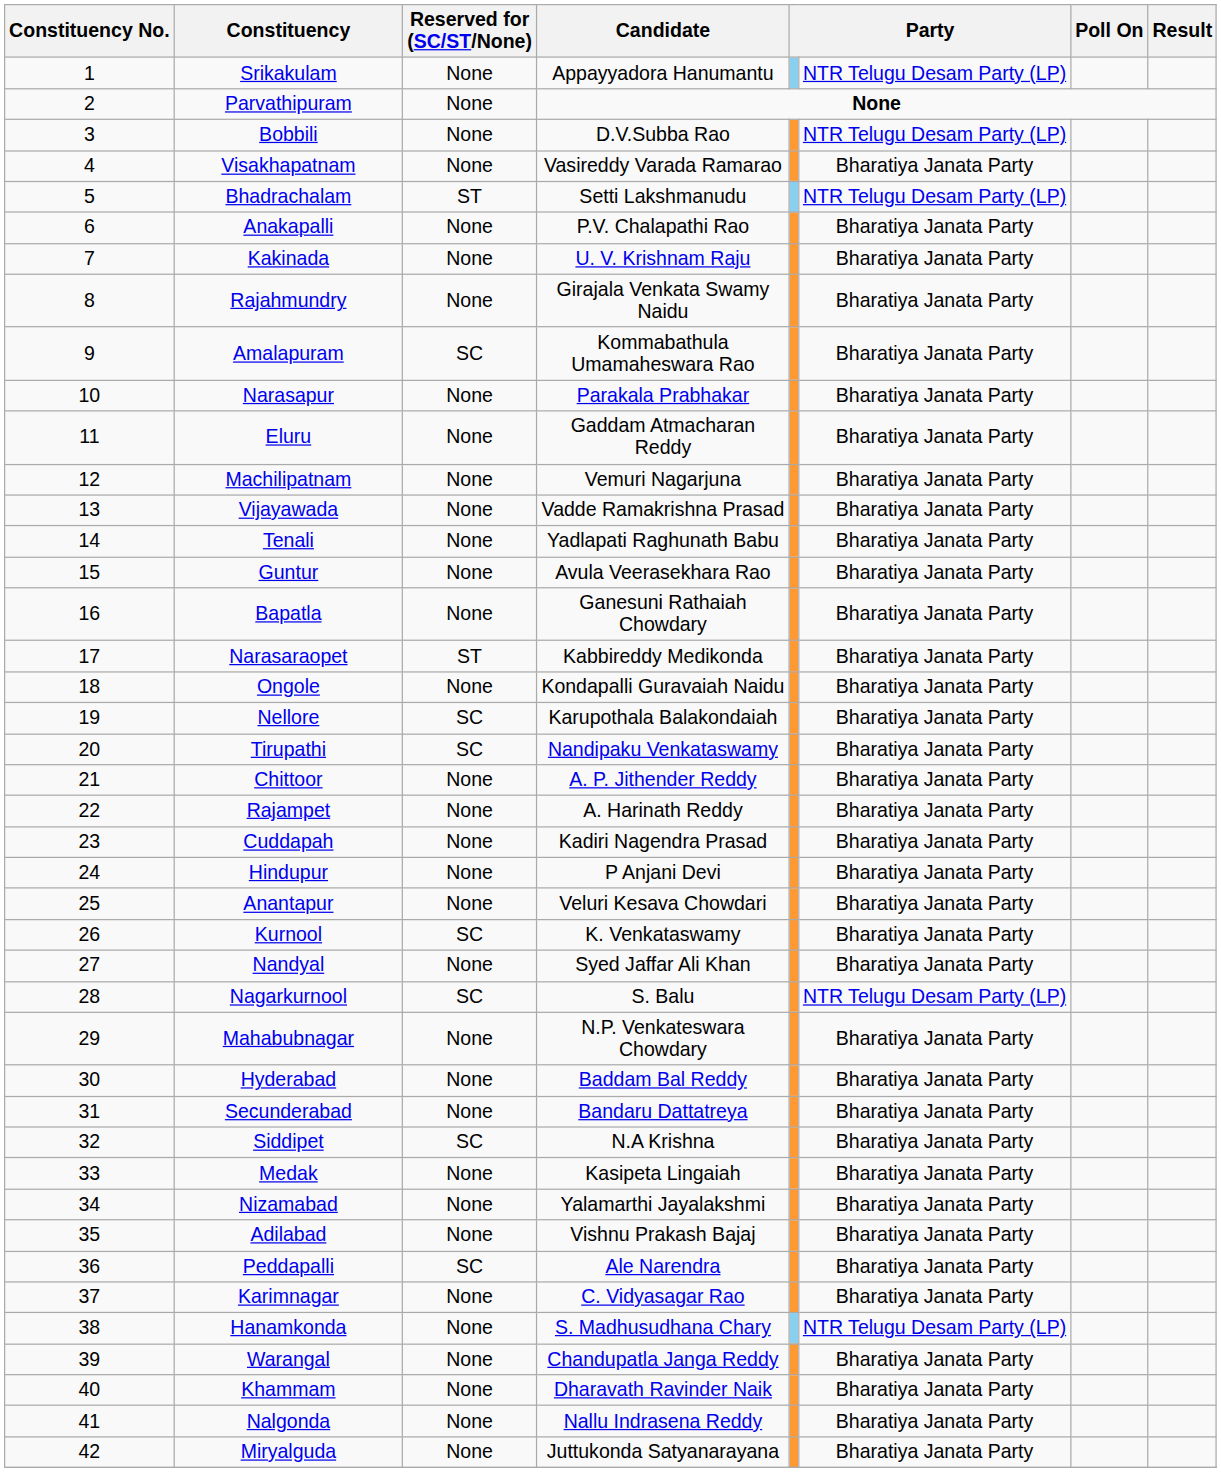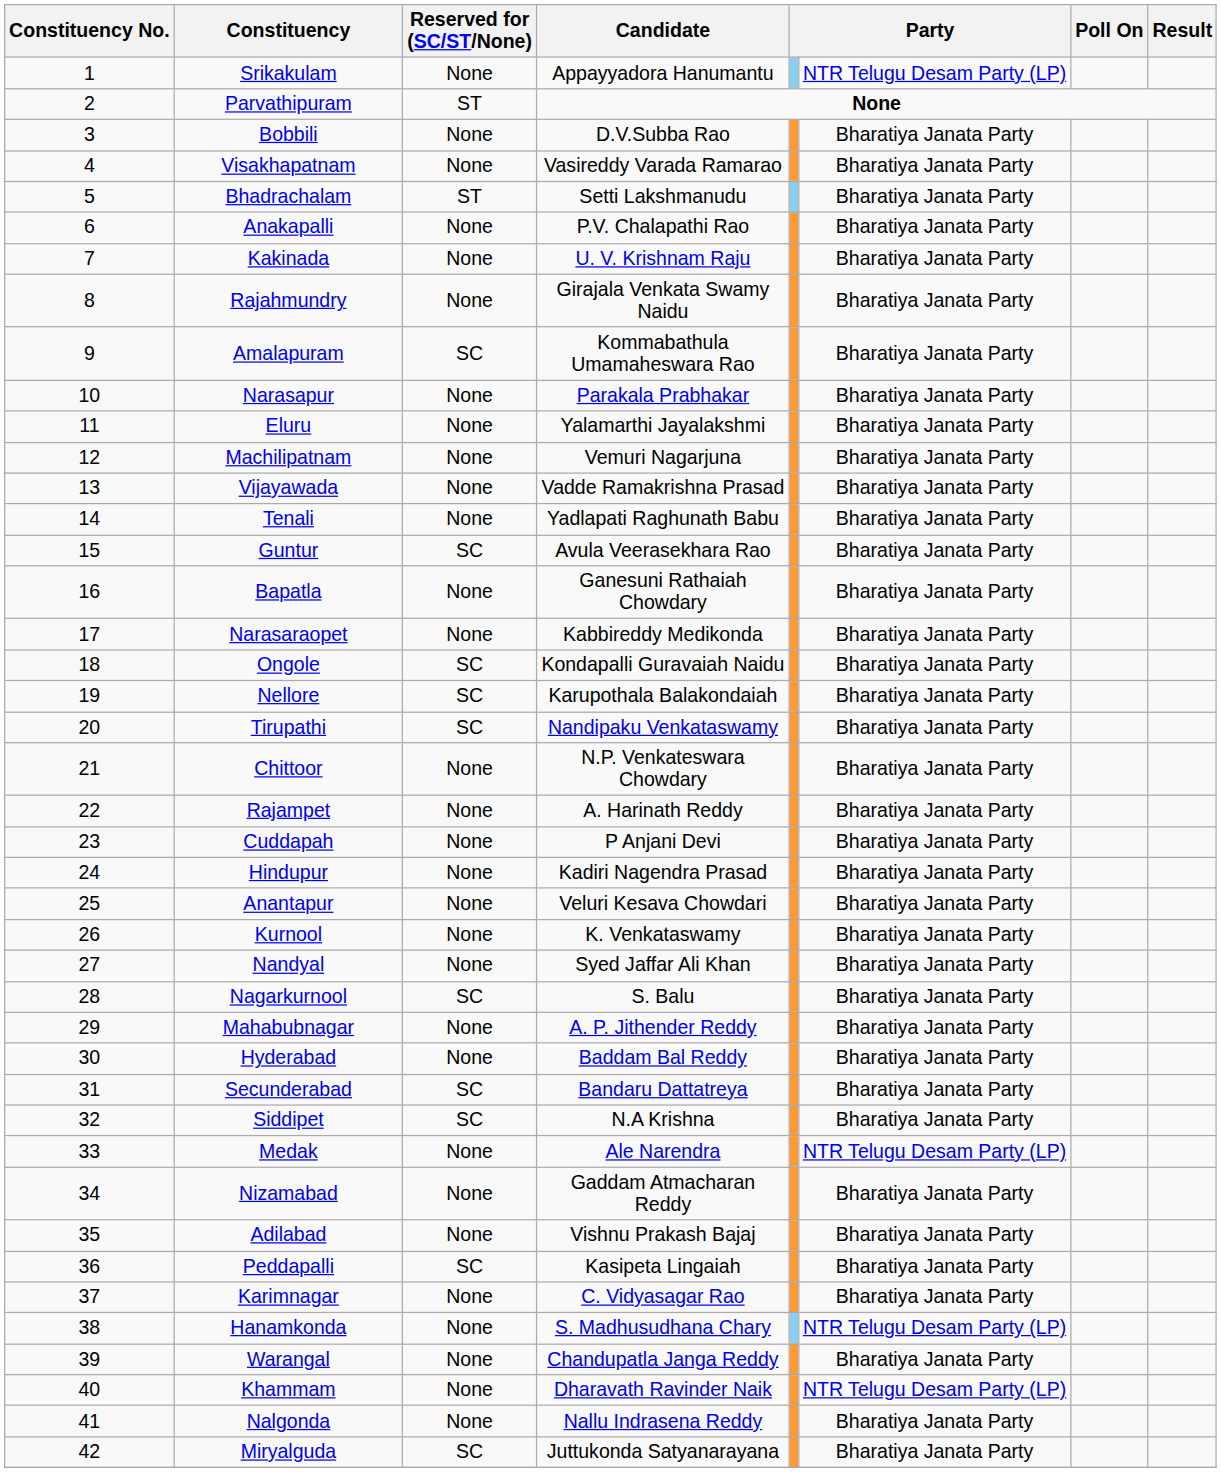Parvathipuram | Reserved for (SC/ST/None): None -> ST
Bobbili | column 6: NTR Telugu Desam Party (LP) -> Bharatiya Janata Party
Bhadrachalam | column 6: NTR Telugu Desam Party (LP) -> Bharatiya Janata Party
Eluru | Candidate: Gaddam Atmacharan Reddy -> Yalamarthi Jayalakshmi
Guntur | Reserved for (SC/ST/None): None -> SC
Narasaraopet | Reserved for (SC/ST/None): ST -> None
Ongole | Reserved for (SC/ST/None): None -> SC
Chittoor | Candidate: A. P. Jithender Reddy -> N.P. Venkateswara Chowdary
Cuddapah | Candidate: Kadiri Nagendra Prasad -> P Anjani Devi
Hindupur | Candidate: P Anjani Devi -> Kadiri Nagendra Prasad
Kurnool | Reserved for (SC/ST/None): SC -> None
Nagarkurnool | column 6: NTR Telugu Desam Party (LP) -> Bharatiya Janata Party
Mahabubnagar | Candidate: N.P. Venkateswara Chowdary -> A. P. Jithender Reddy
Secunderabad | Reserved for (SC/ST/None): None -> SC
Medak | Candidate: Kasipeta Lingaiah -> Ale Narendra
Medak | column 6: Bharatiya Janata Party -> NTR Telugu Desam Party (LP)
Nizamabad | Candidate: Yalamarthi Jayalakshmi -> Gaddam Atmacharan Reddy
Peddapalli | Candidate: Ale Narendra -> Kasipeta Lingaiah
Khammam | column 6: Bharatiya Janata Party -> NTR Telugu Desam Party (LP)
Miryalguda | Reserved for (SC/ST/None): None -> SC
